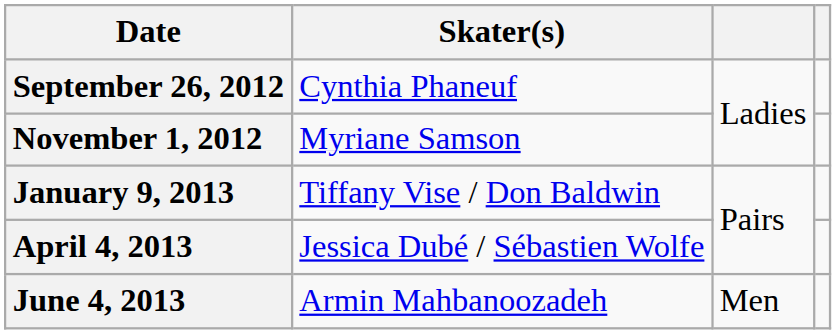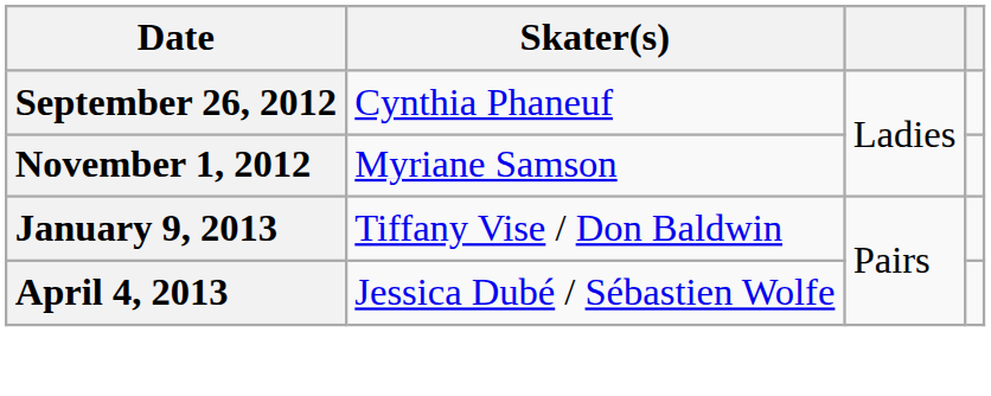- row: June 4, 2013 | Armin Mahbanoozadeh | Men
